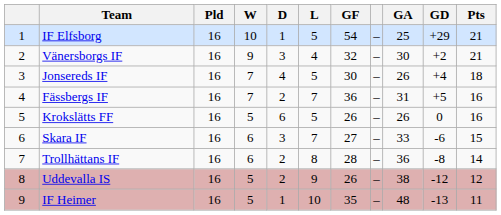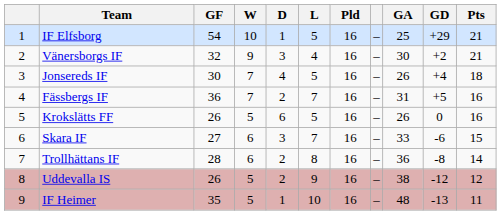columns swapped: Pld <-> GF
